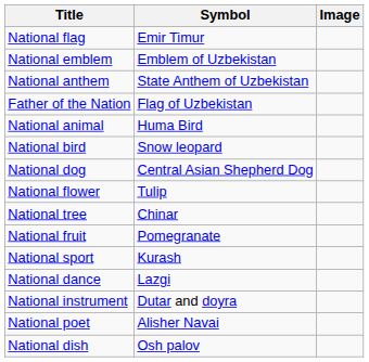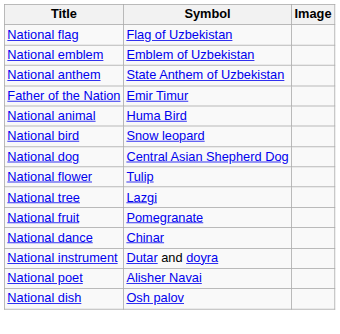National flag | Symbol: Emir Timur -> Flag of Uzbekistan
Father of the Nation | Symbol: Flag of Uzbekistan -> Emir Timur
National tree | Symbol: Chinar -> Lazgi
- row: National sport | Kurash
National dance | Symbol: Lazgi -> Chinar
